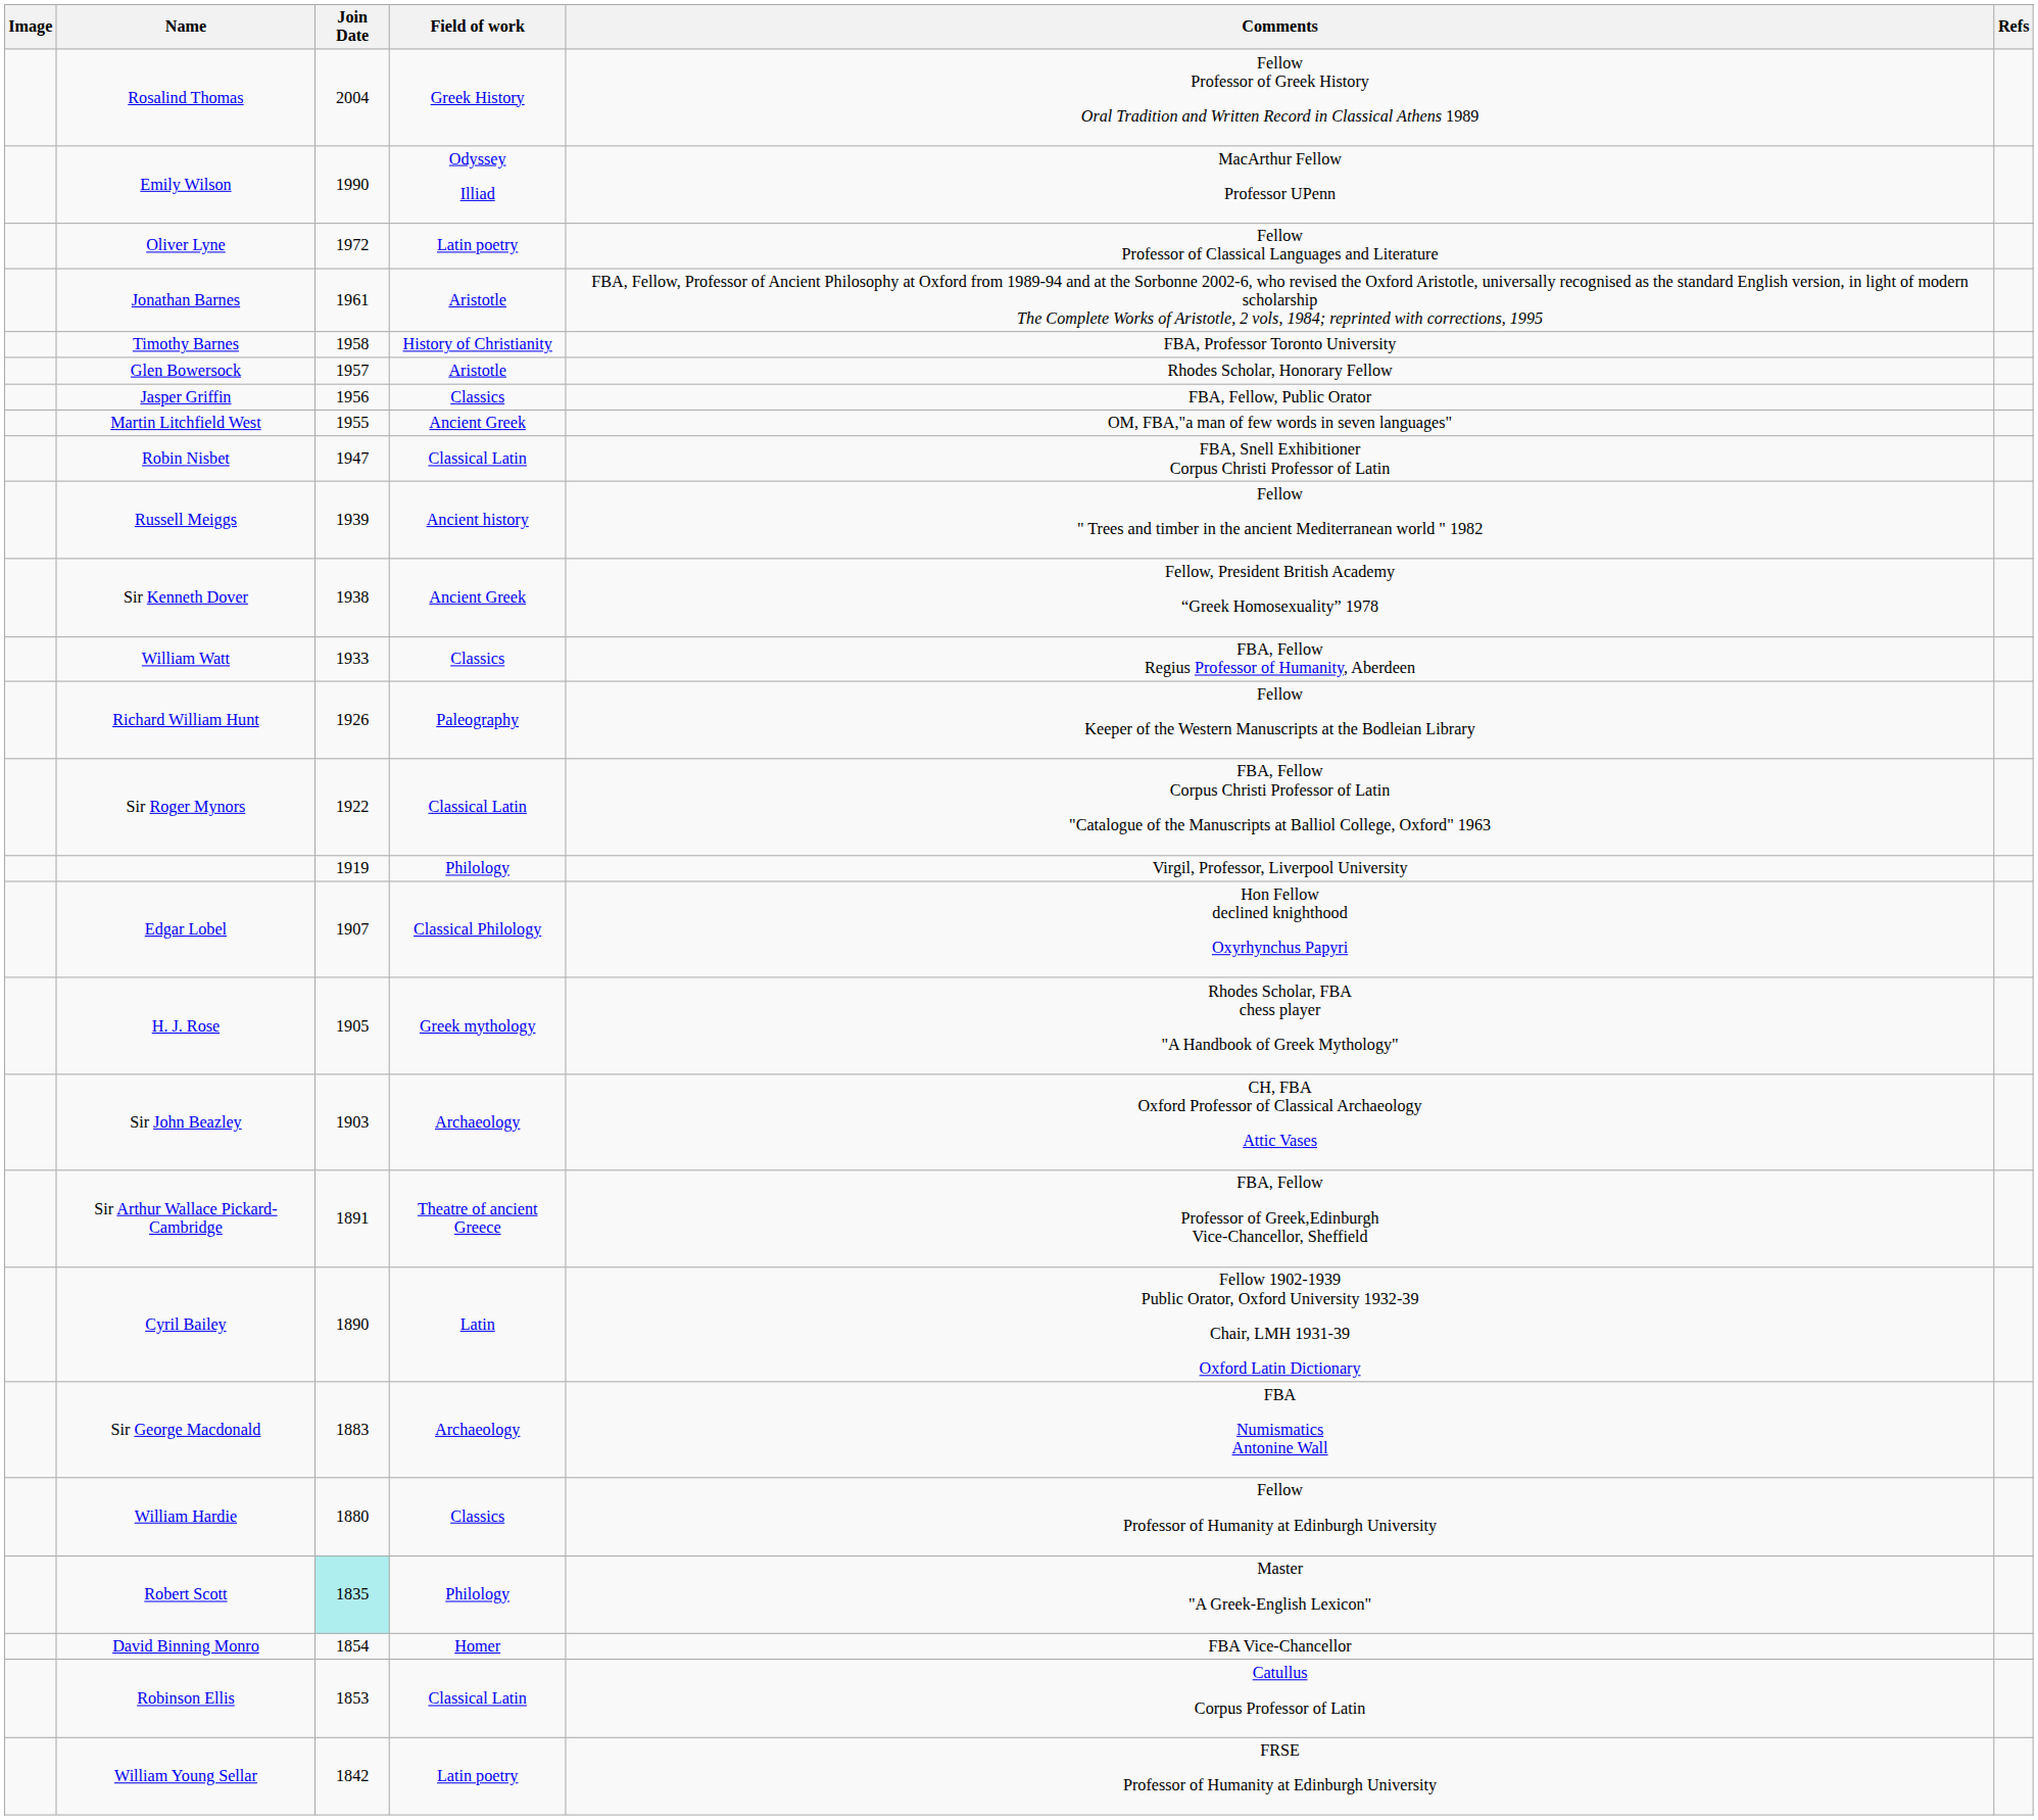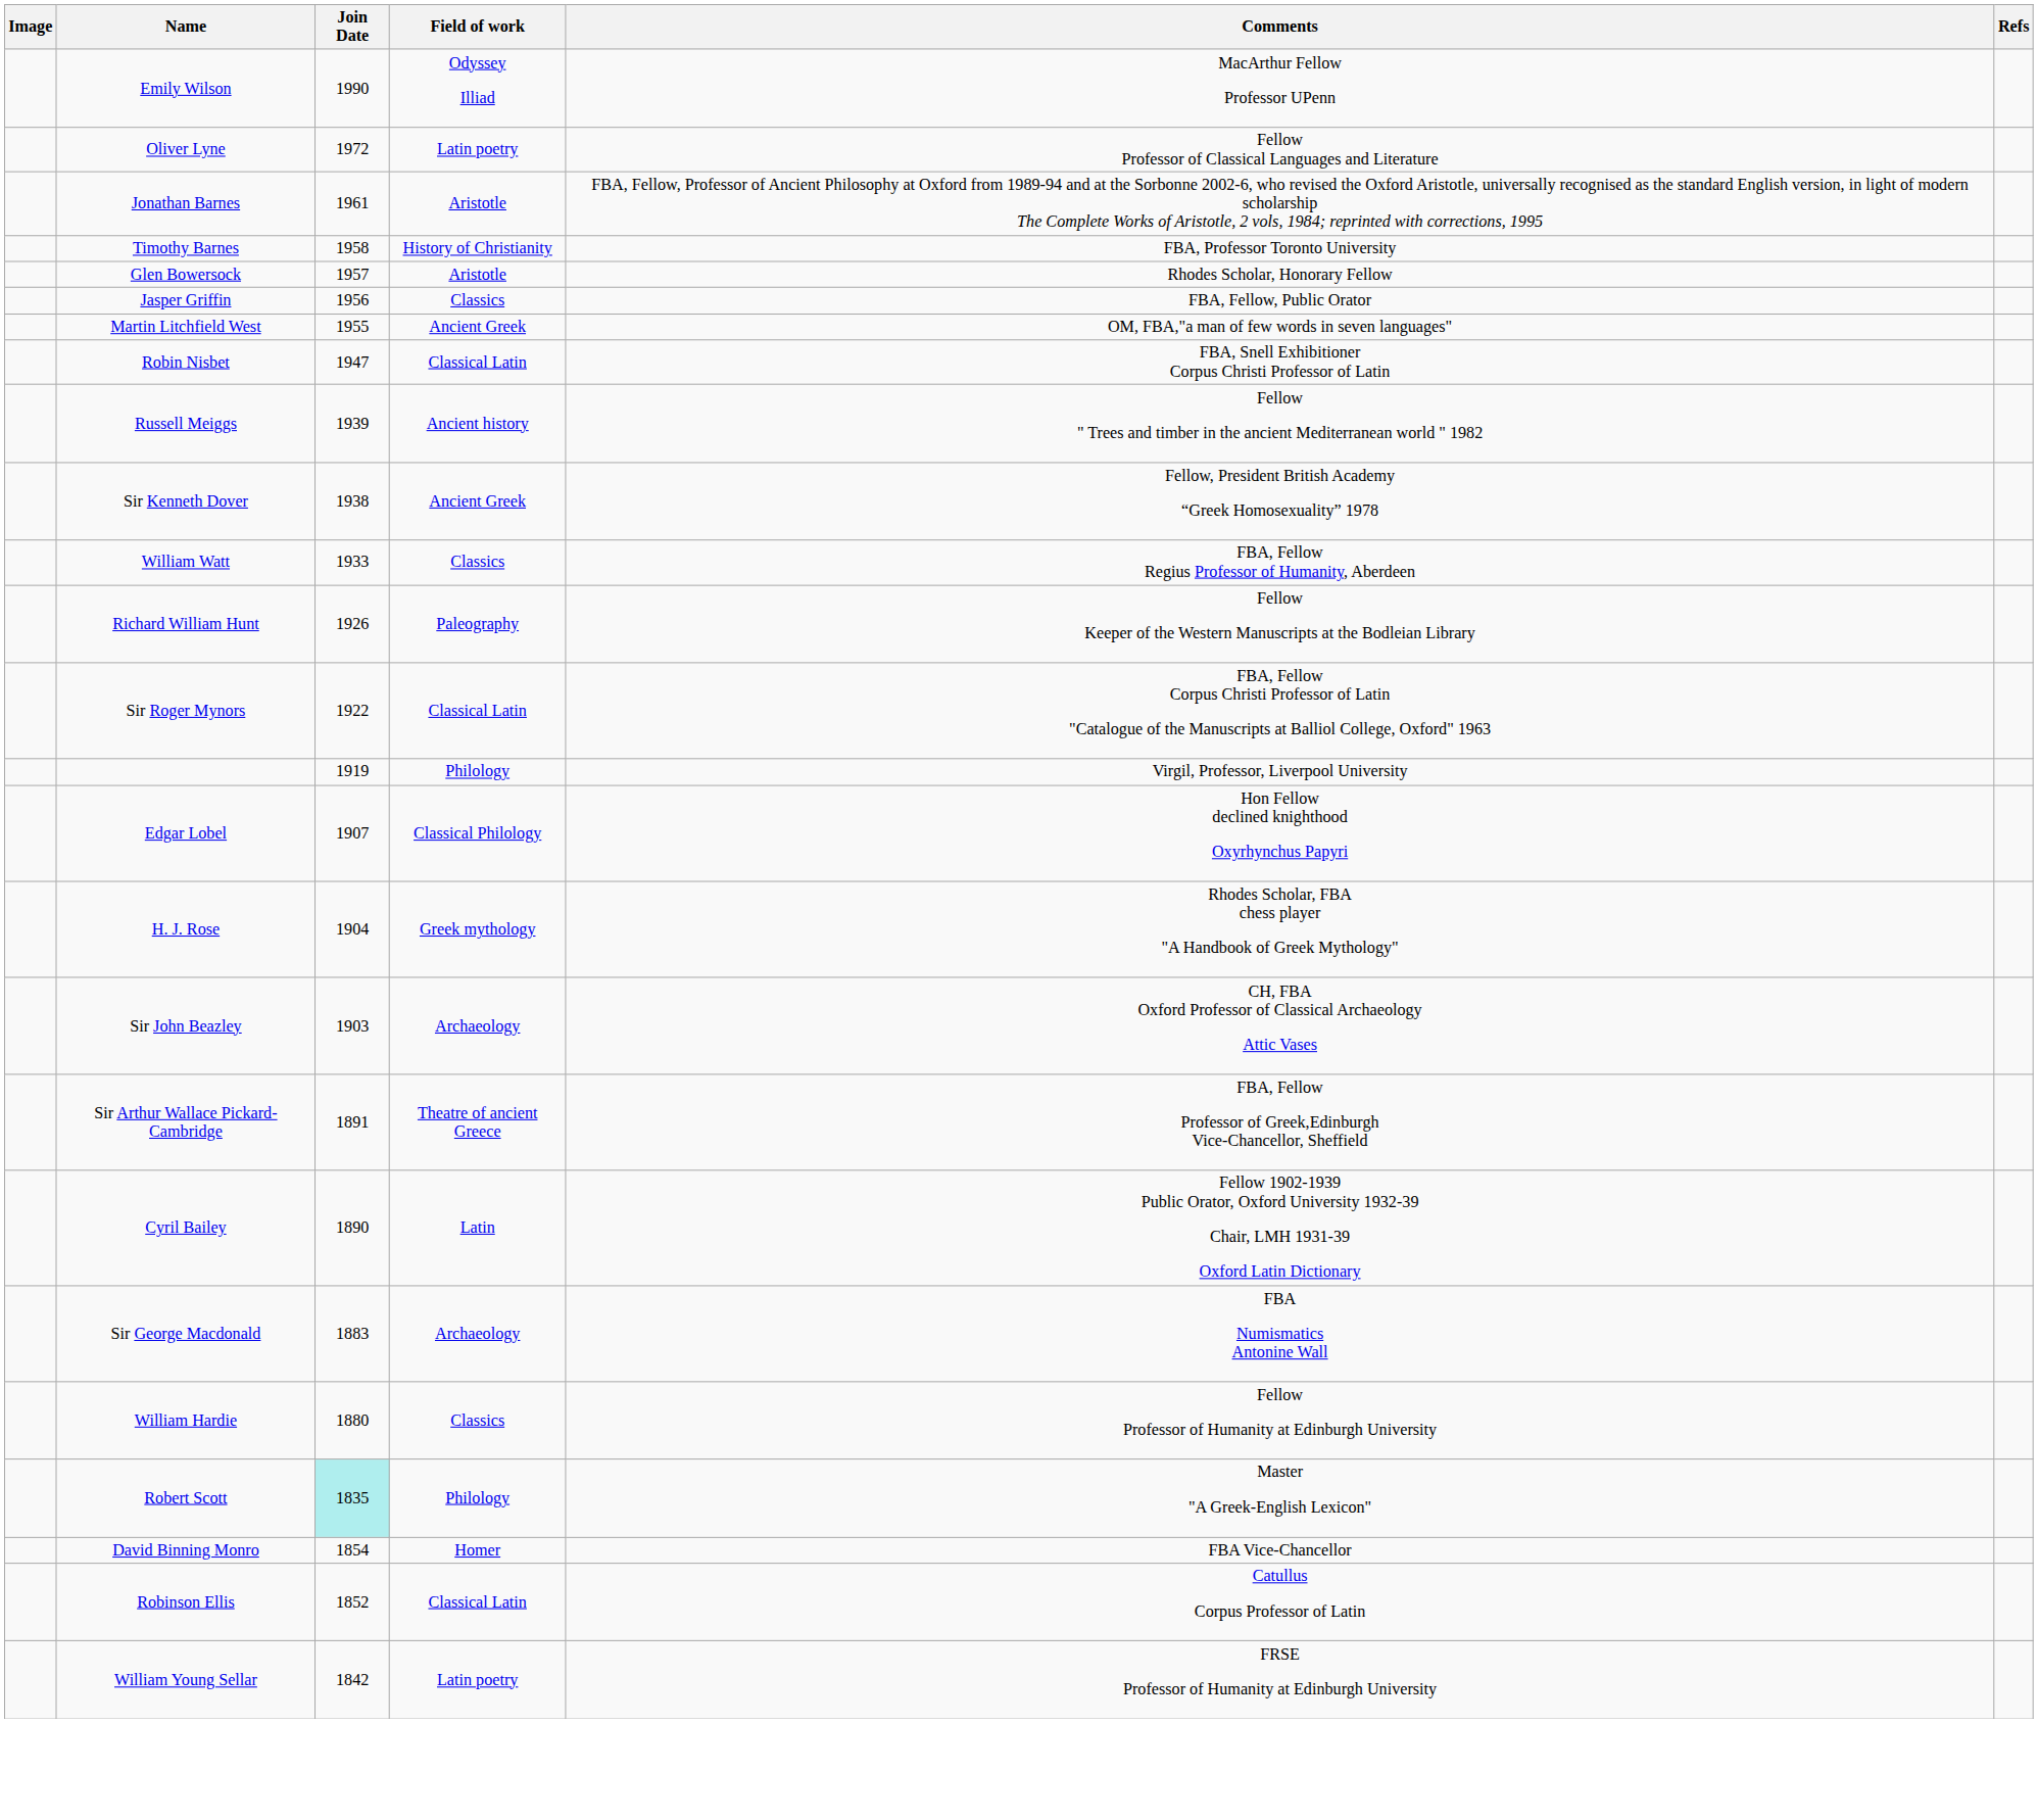- row: Rosalind Thomas | 2004 | Greek History | Fellow Professor of Greek History Oral Tradition and Written Record in Classical Athens 1989
H. J. Rose | Join Date: 1905 -> 1904
Robinson Ellis | Join Date: 1853 -> 1852
